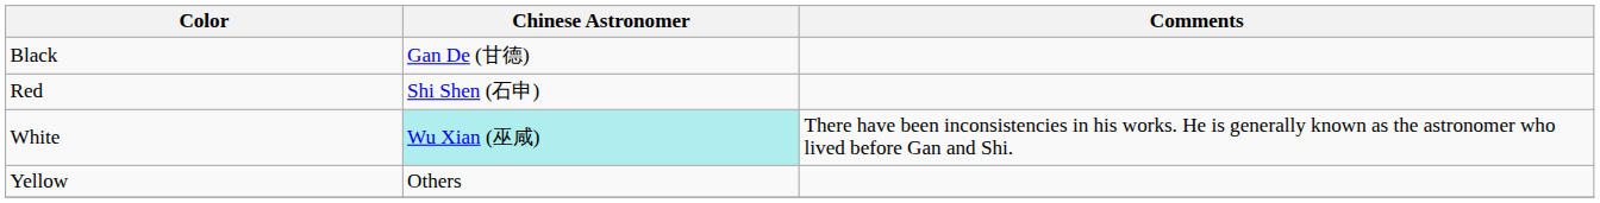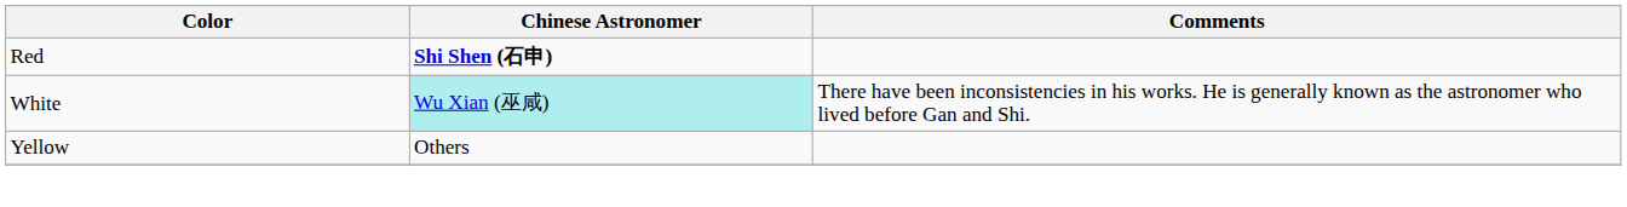- row: Black | Gan De (甘德)
Red | Chinese Astronomer: normal -> bold
